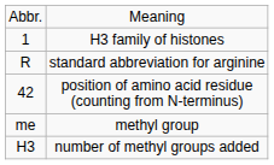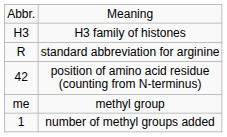H3 family of histones | column 1: 1 -> H3
number of methyl groups added | column 1: H3 -> 1
